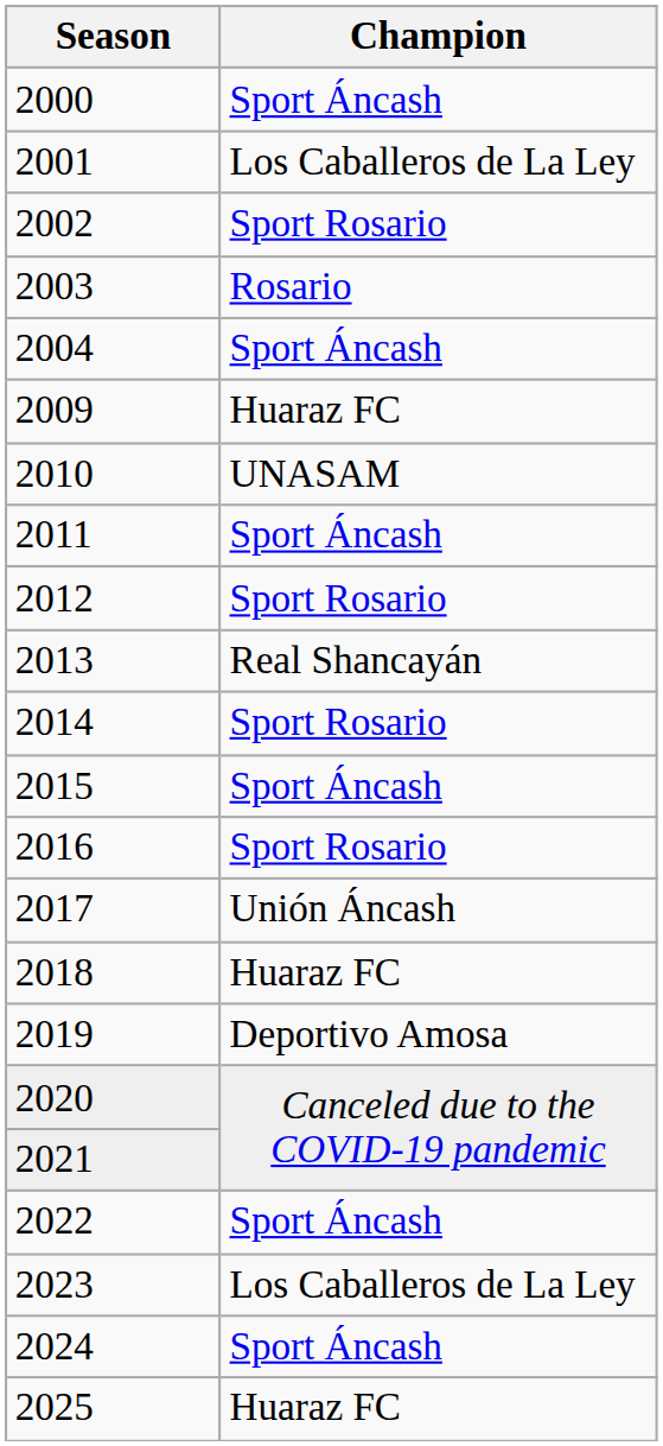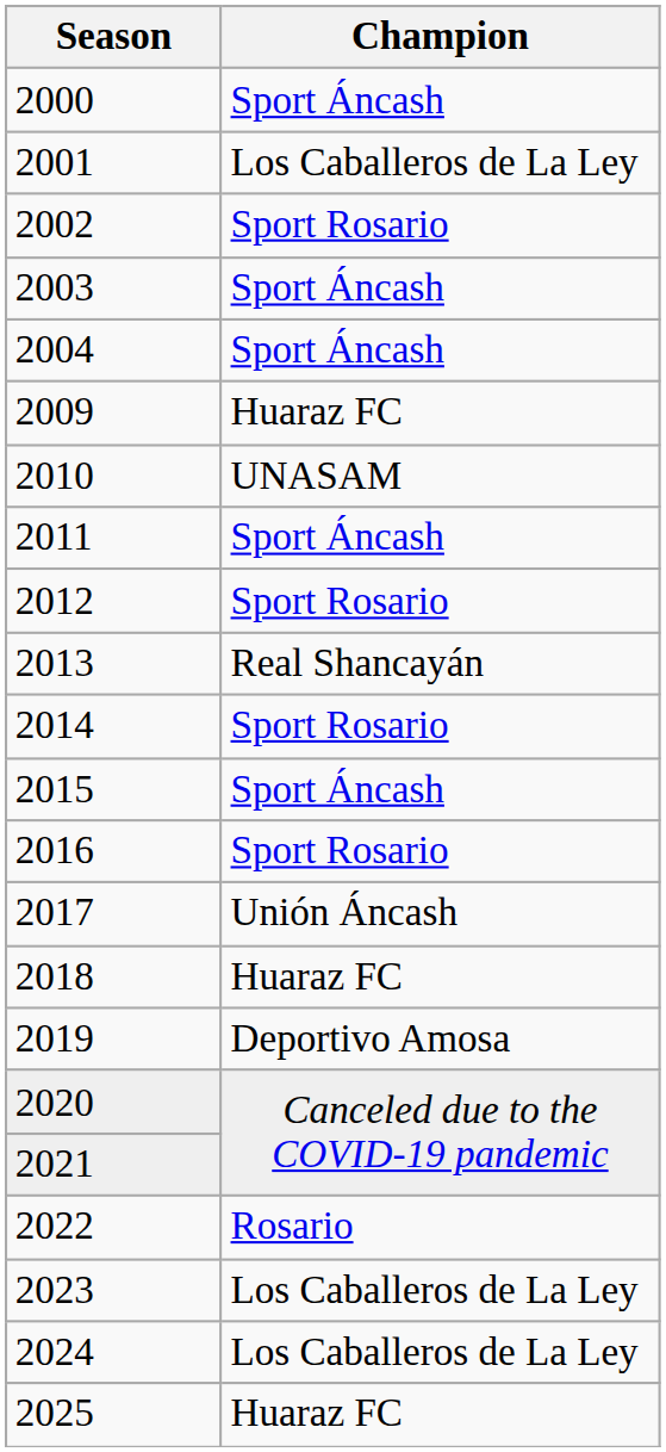2003 | Champion: Rosario -> Sport Áncash
2022 | Champion: Sport Áncash -> Rosario
2024 | Champion: Sport Áncash -> Los Caballeros de La Ley
